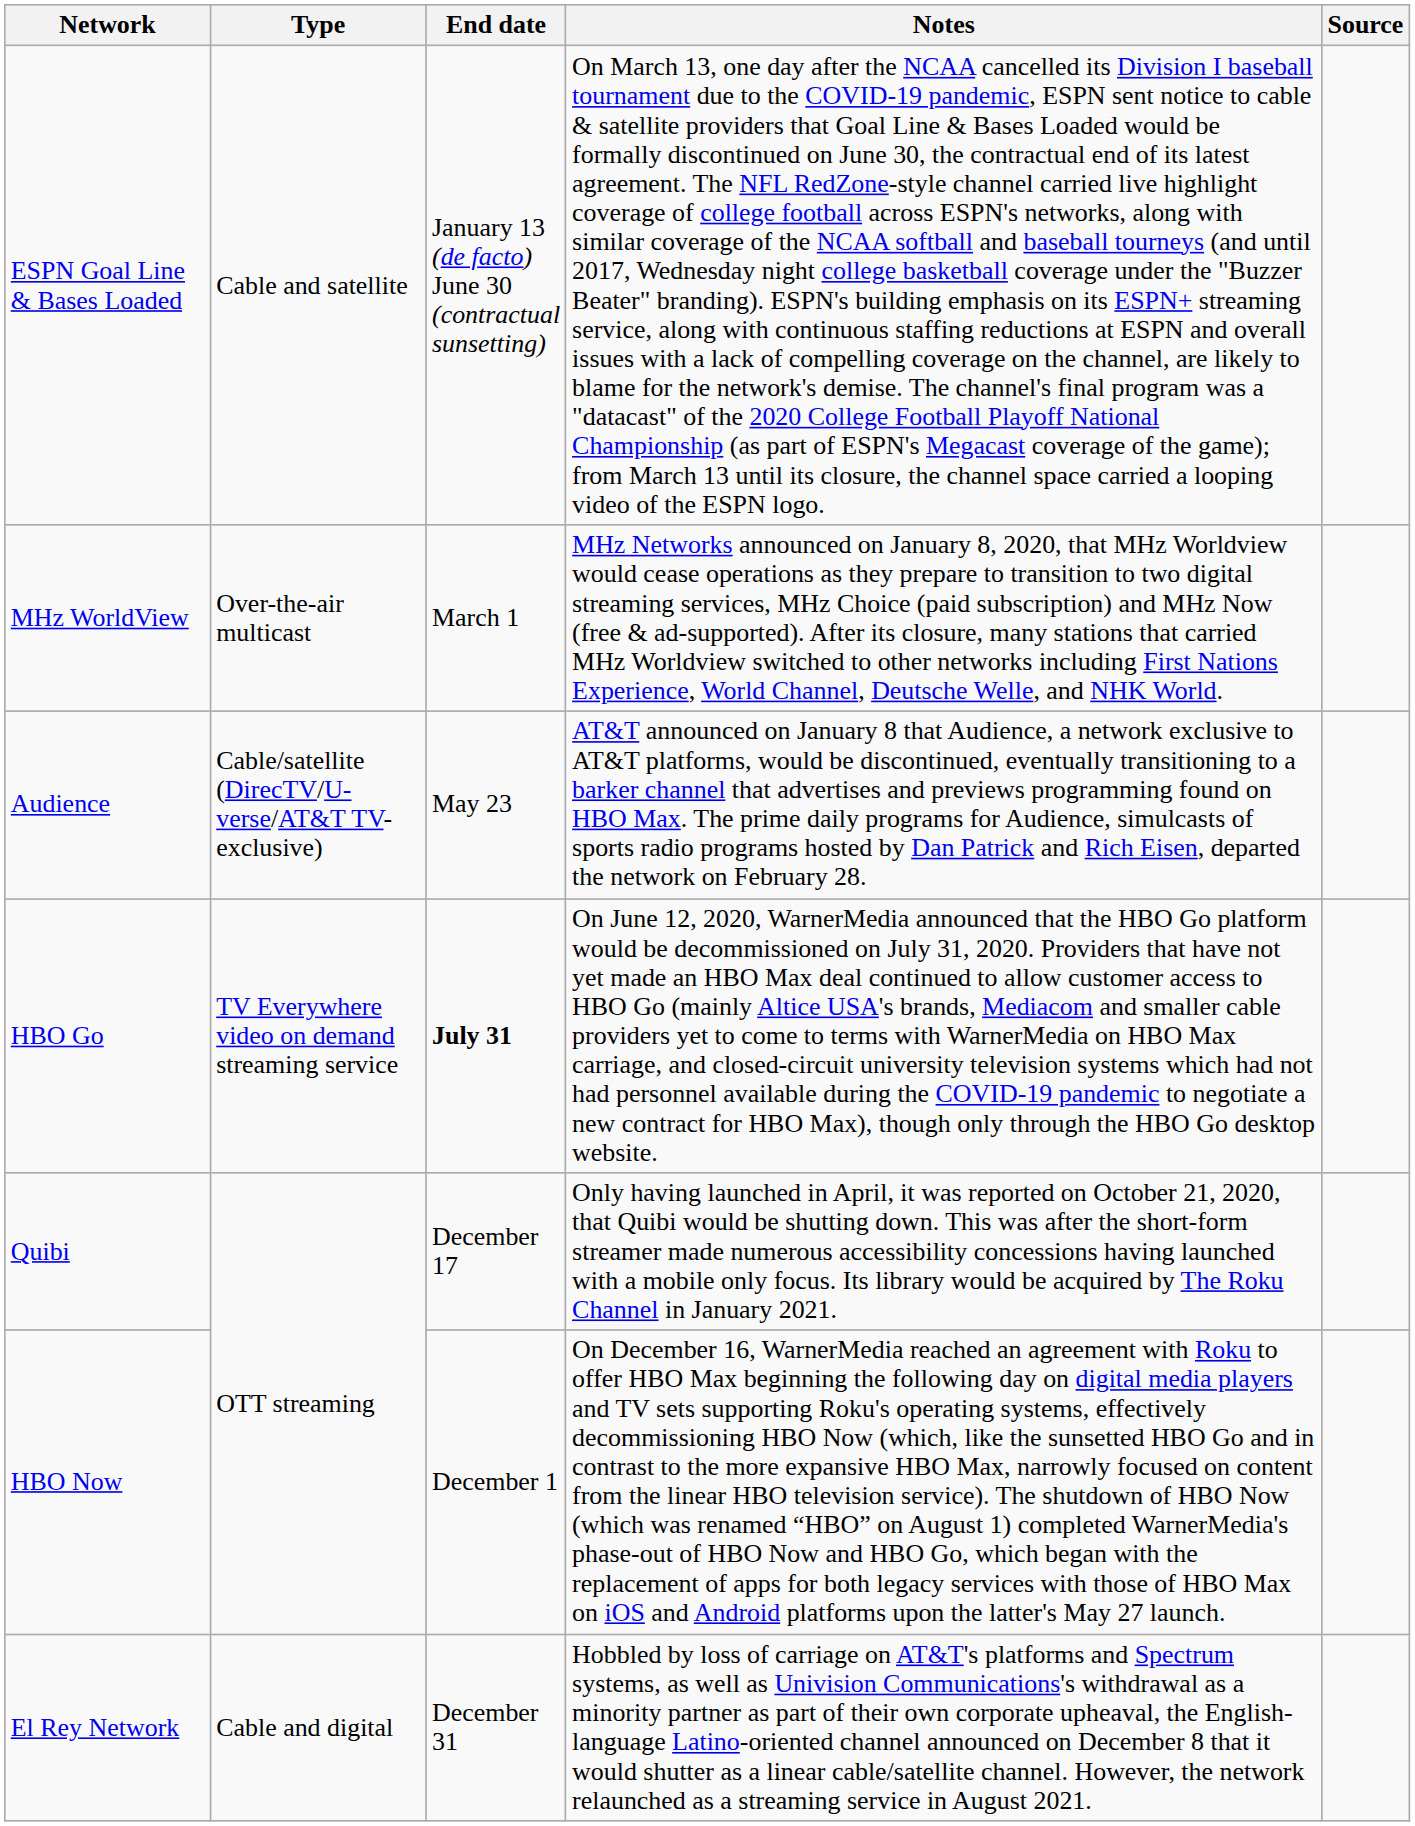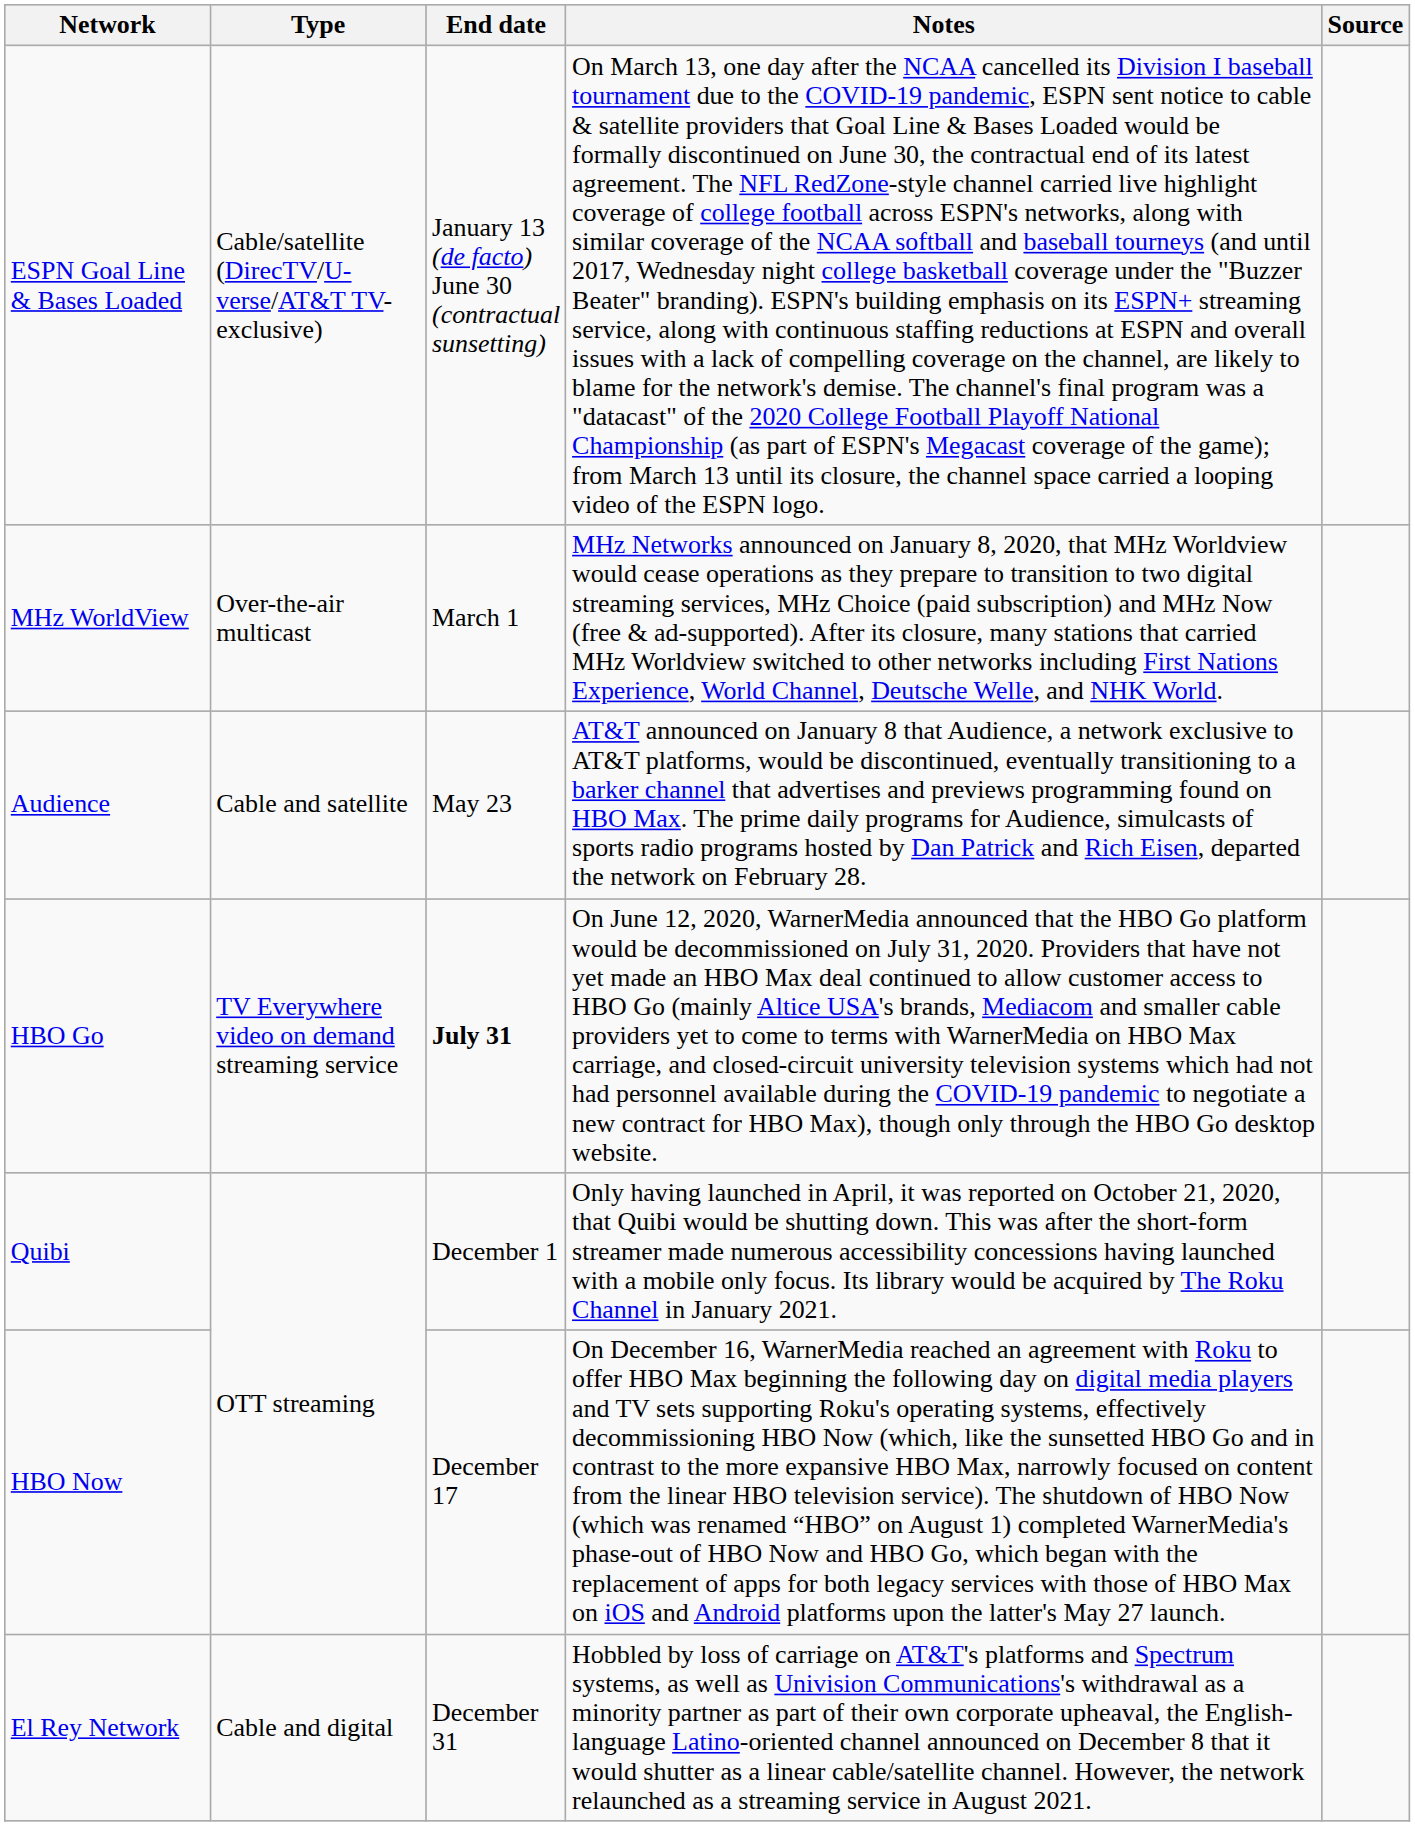ESPN Goal Line & Bases Loaded | Type: Cable and satellite -> Cable/satellite (DirecTV/U-verse/AT&T TV-exclusive)
Audience | Type: Cable/satellite (DirecTV/U-verse/AT&T TV-exclusive) -> Cable and satellite
Quibi | End date: December 17 -> December 1
HBO Now | End date: December 1 -> December 17
